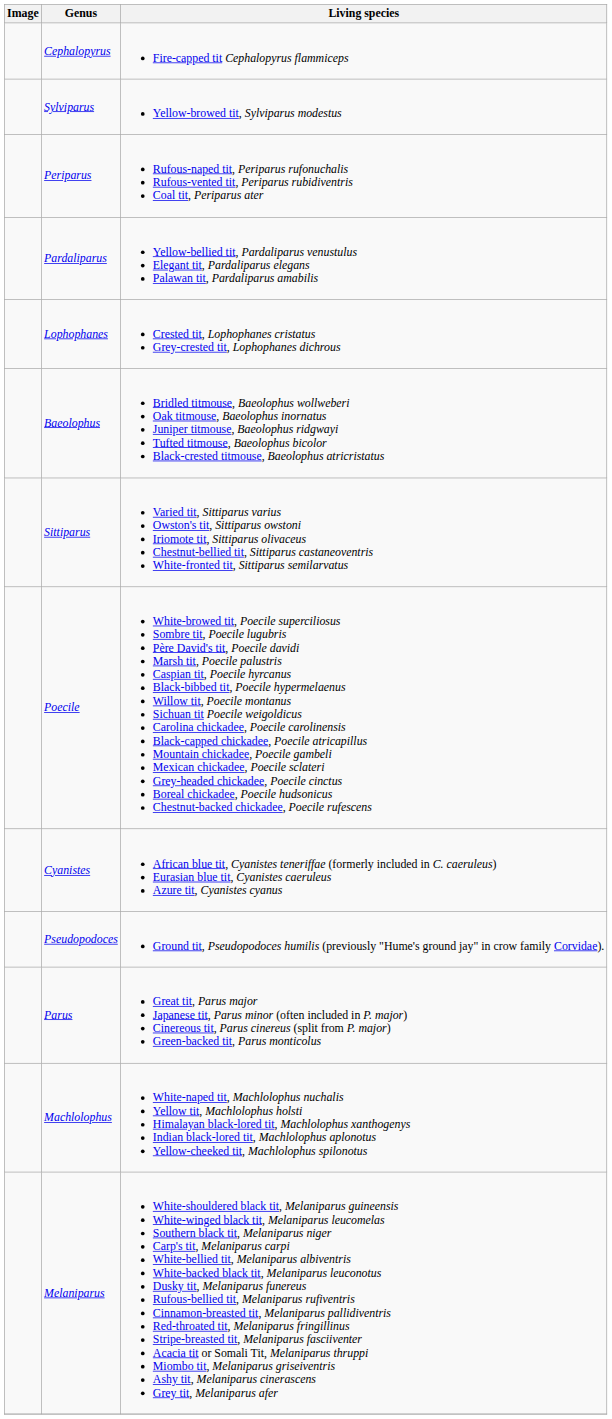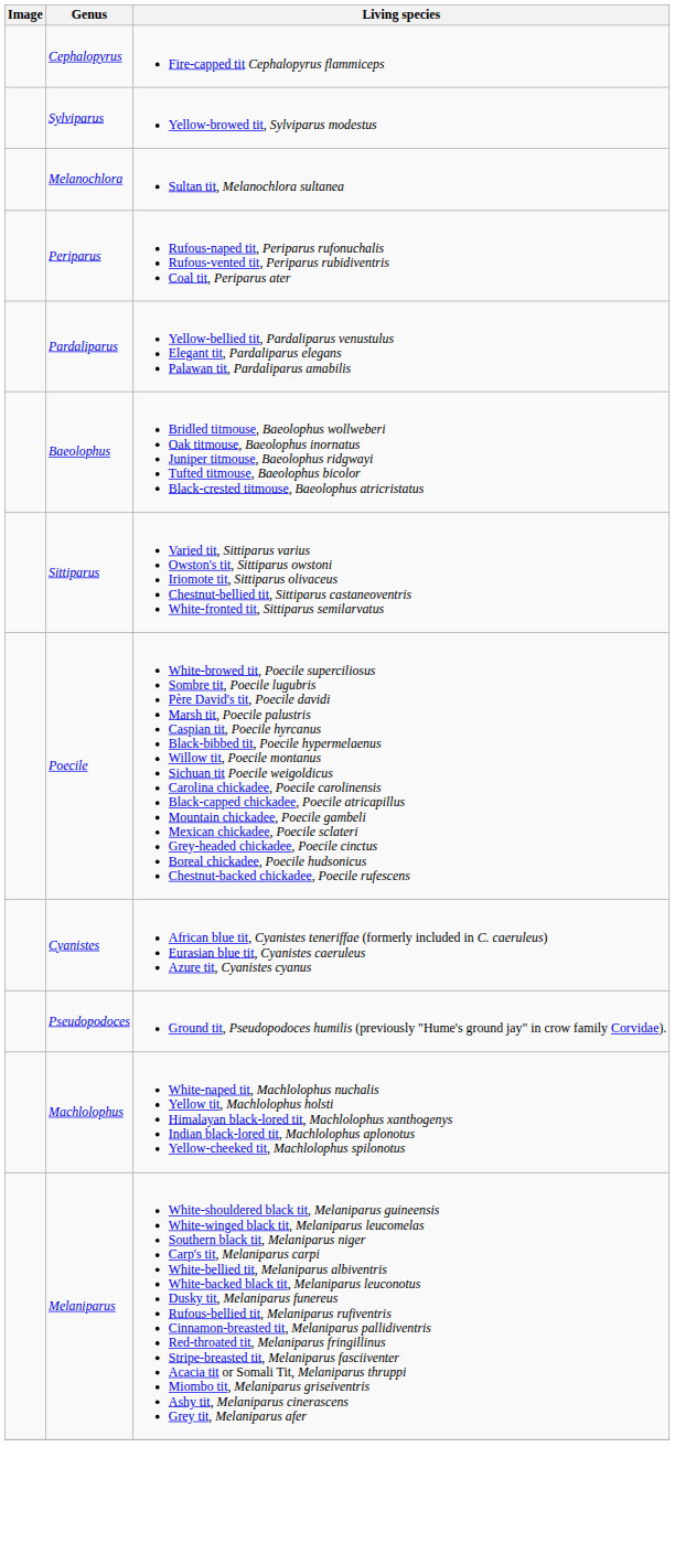+ row: Melanochlora | Sultan tit, Melanochlora sultanea
- row: Lophophanes | Crested tit, Lophophanes cristatus Grey-crested tit, Lophophanes dichrous
- row: Parus | Great tit, Parus major Japanese tit, Parus minor (often included in P. major) Cinereous tit, Parus cinereus (split from P. major) Green-backed tit, Parus monticolus
